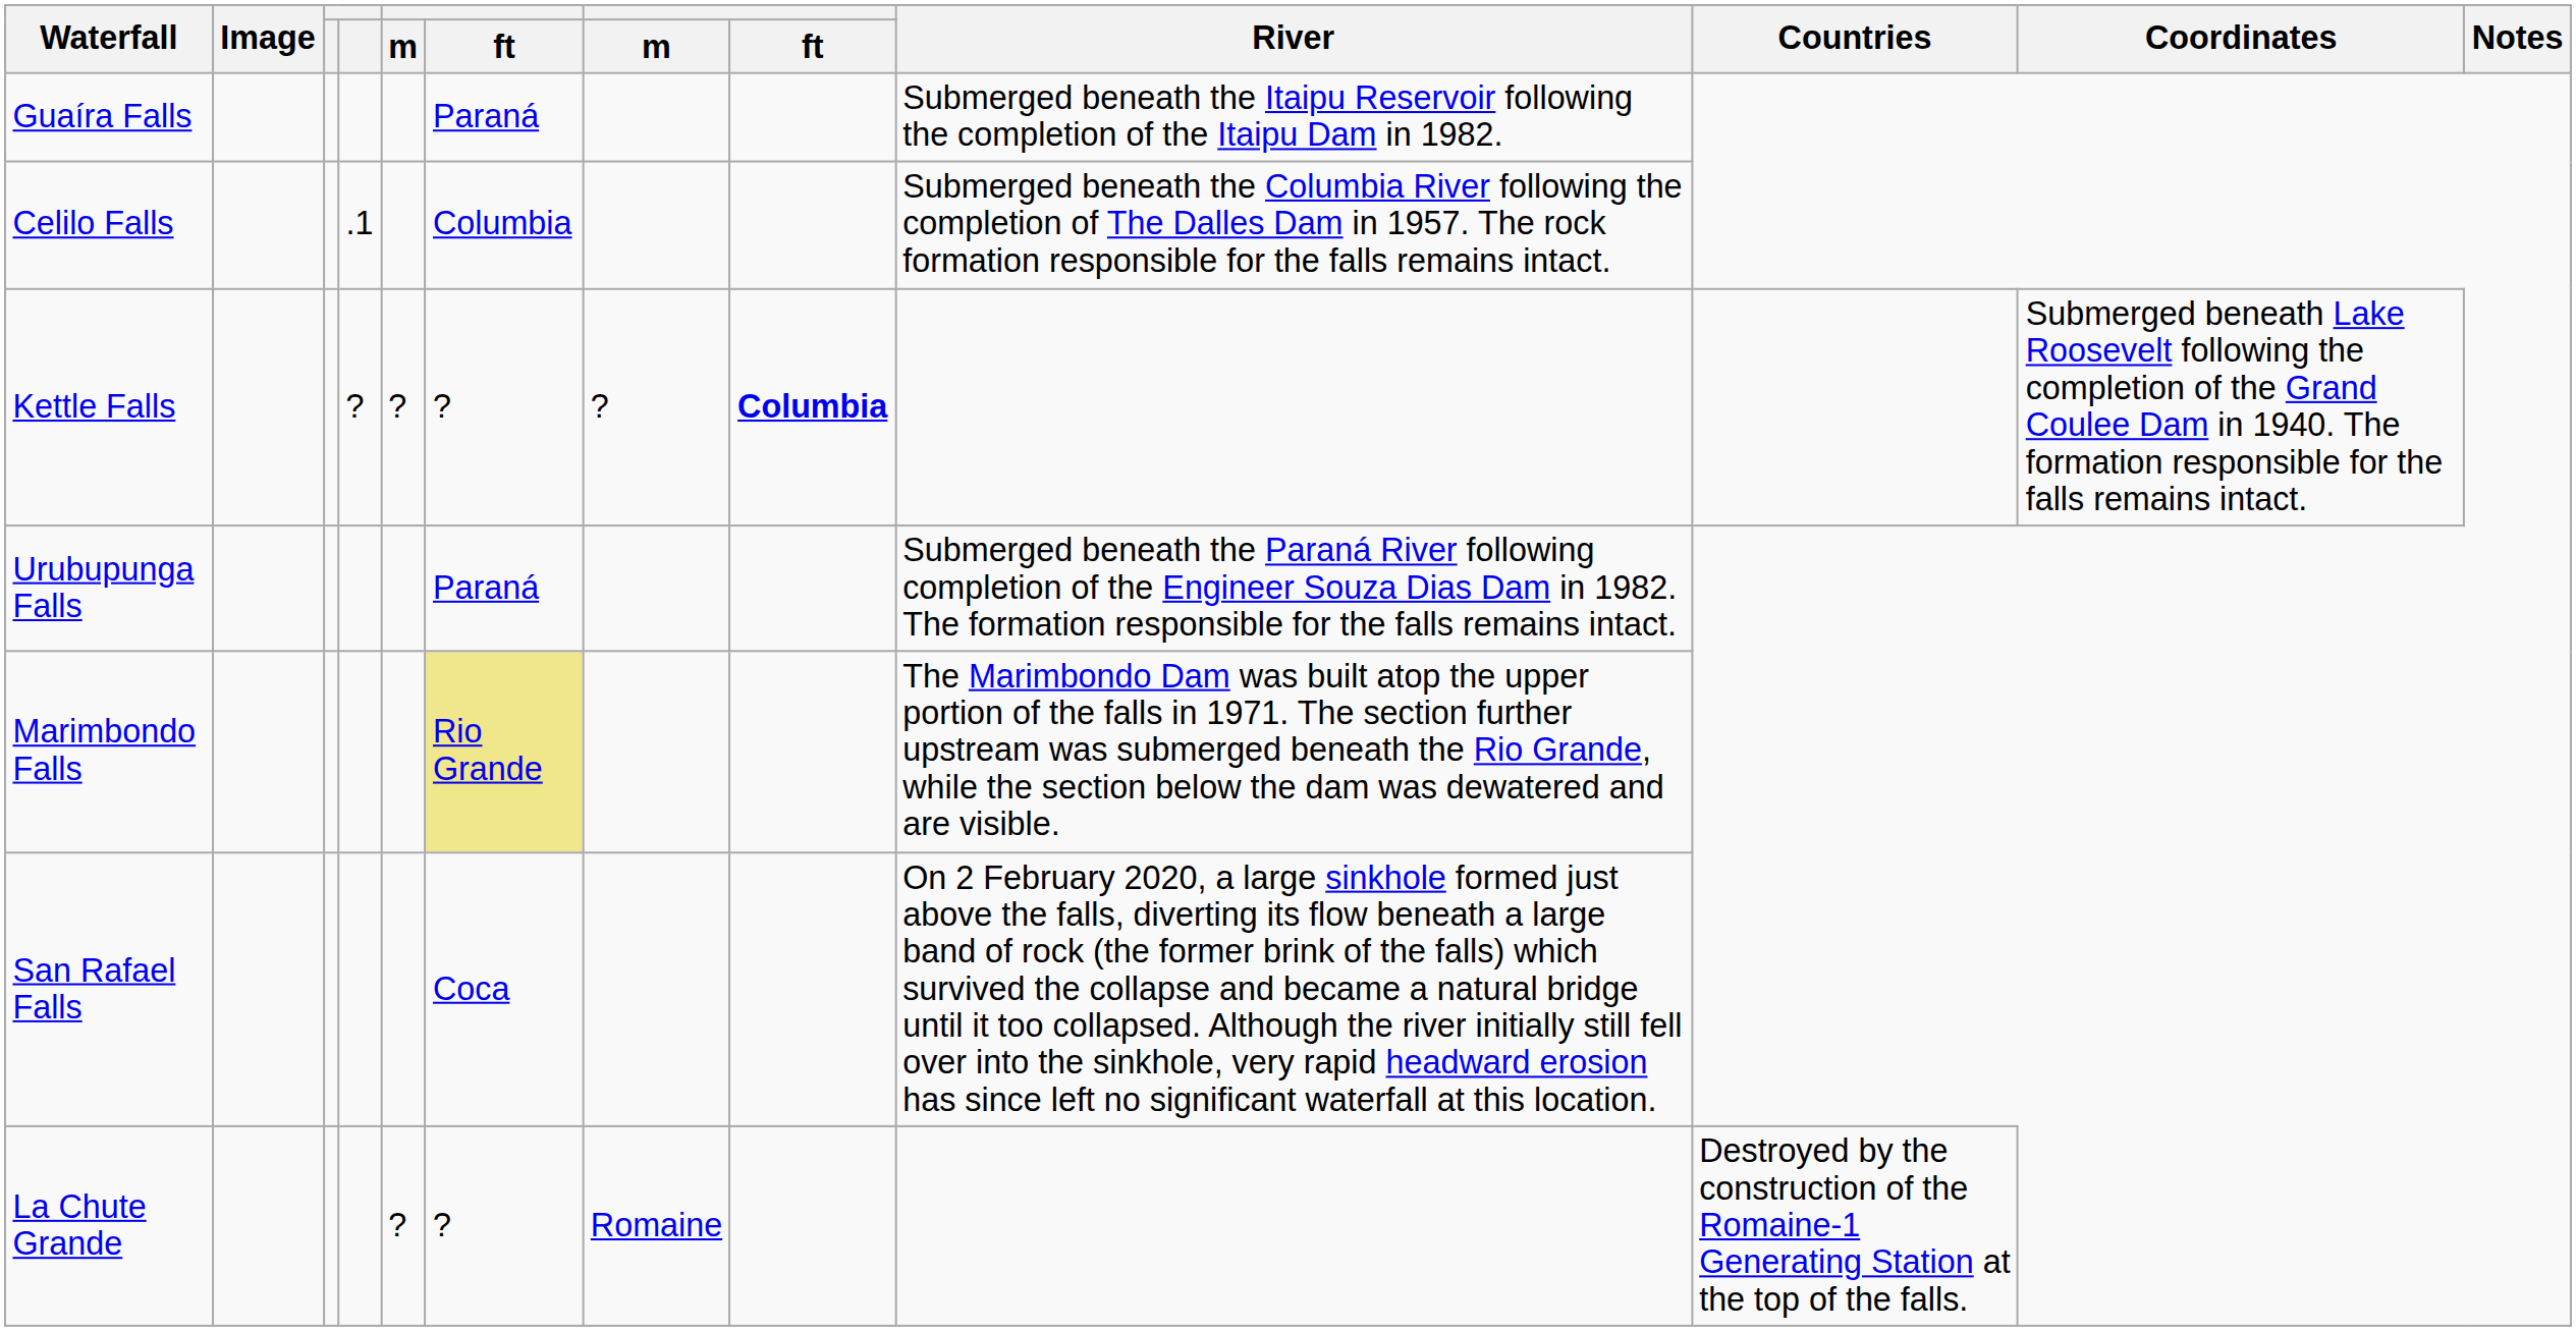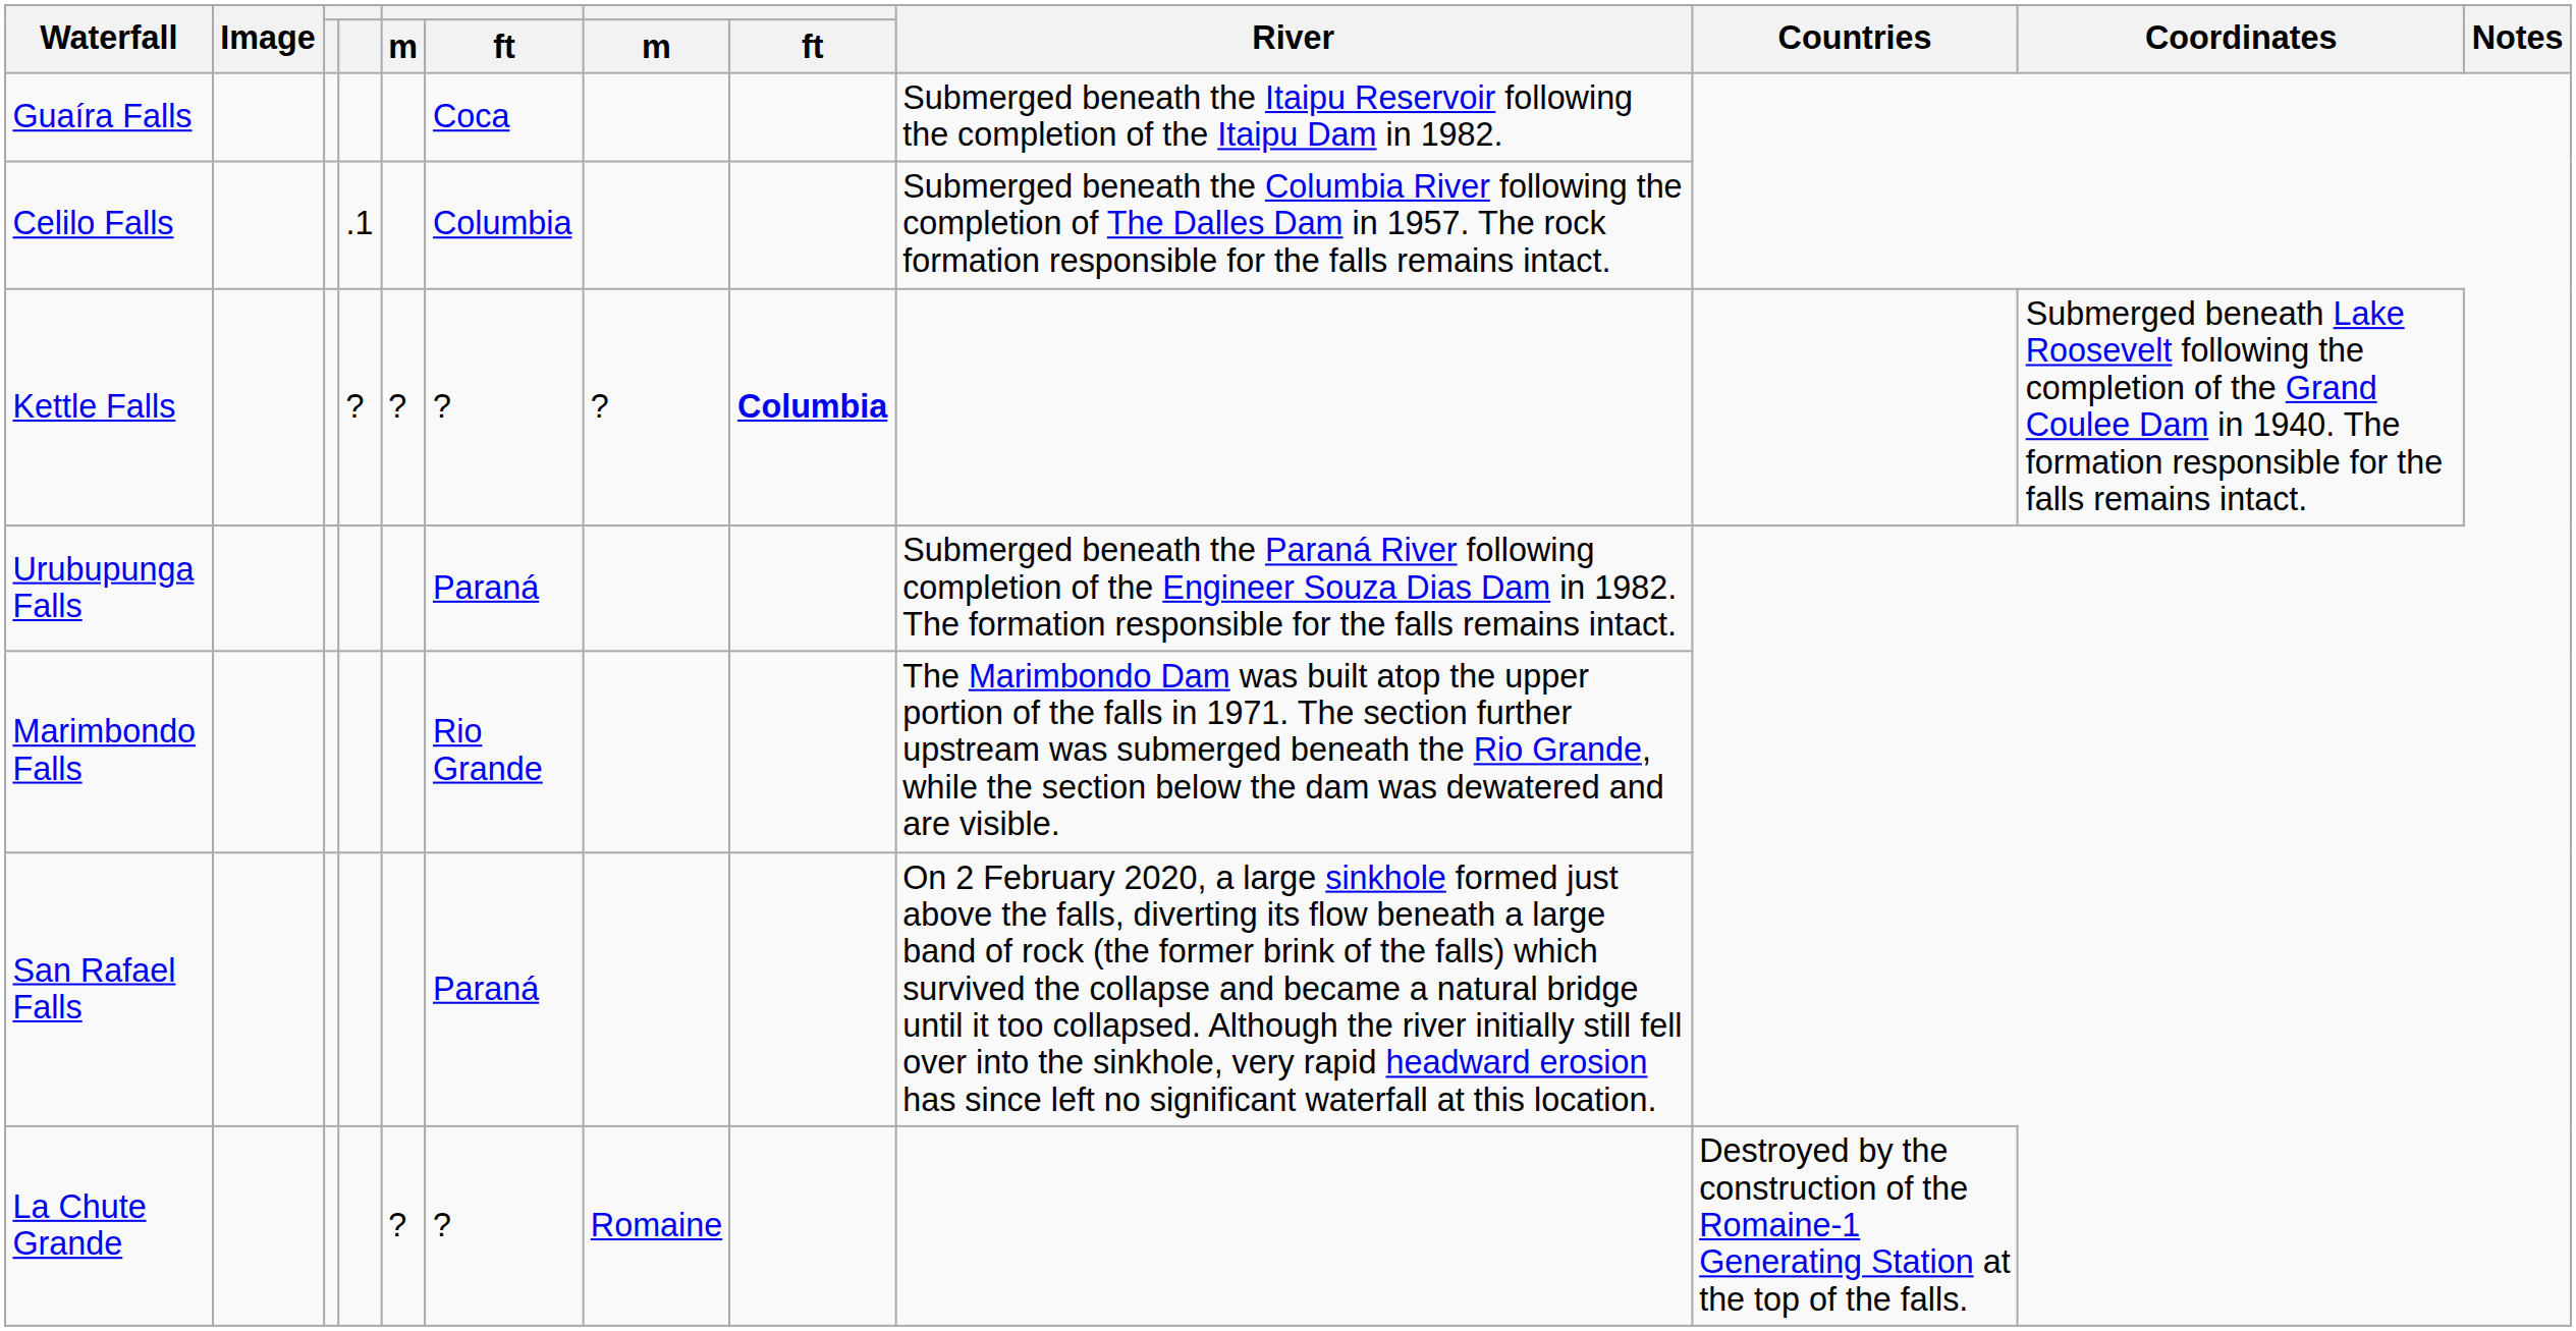Guaíra Falls | column 6: Paraná -> Coca
Marimbondo Falls | column 6: khaki background -> no background
San Rafael Falls | column 6: Coca -> Paraná
